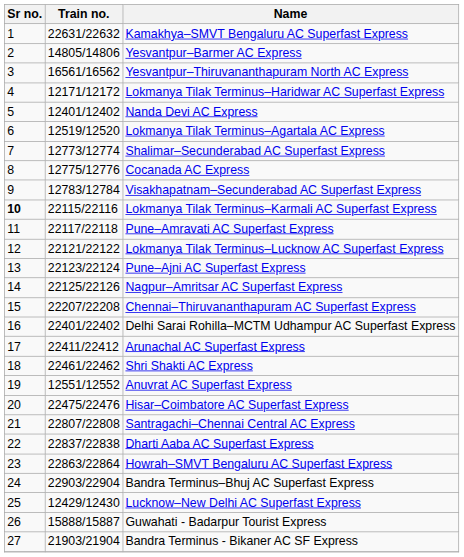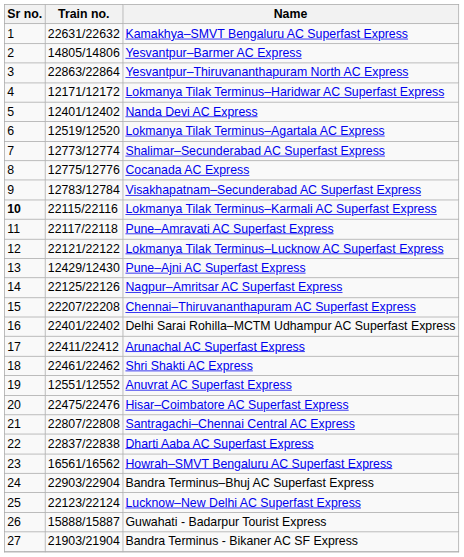Yesvantpur–Thiruvananthapuram North AC Express | Train no.: 16561/16562 -> 22863/22864
Pune–Ajni AC Superfast Express | Train no.: 22123/22124 -> 12429/12430
Howrah–SMVT Bengaluru AC Superfast Express | Train no.: 22863/22864 -> 16561/16562
Lucknow–New Delhi AC Superfast Express | Train no.: 12429/12430 -> 22123/22124
